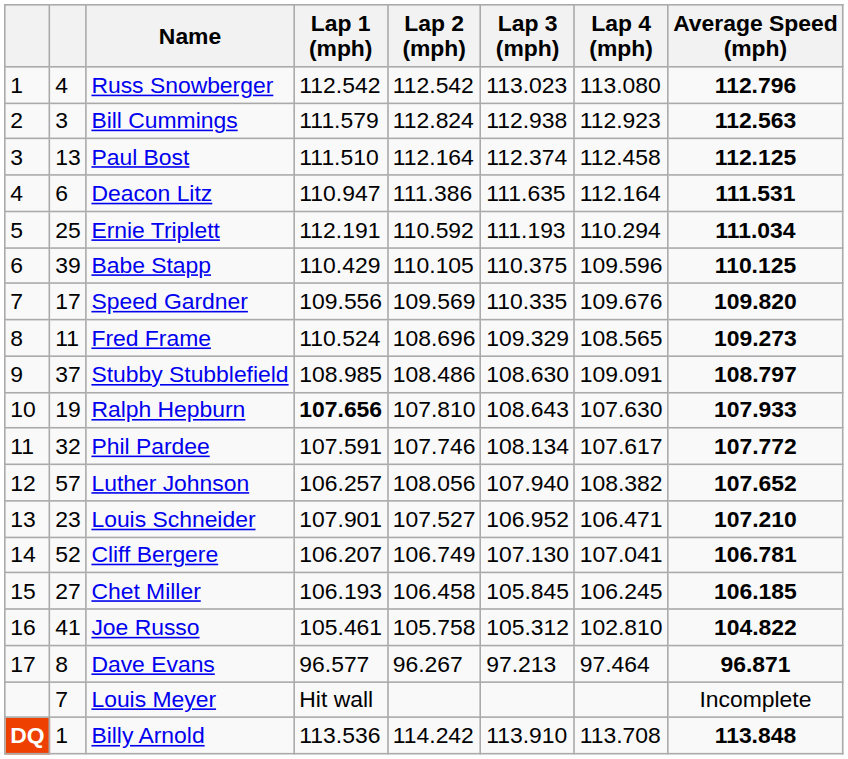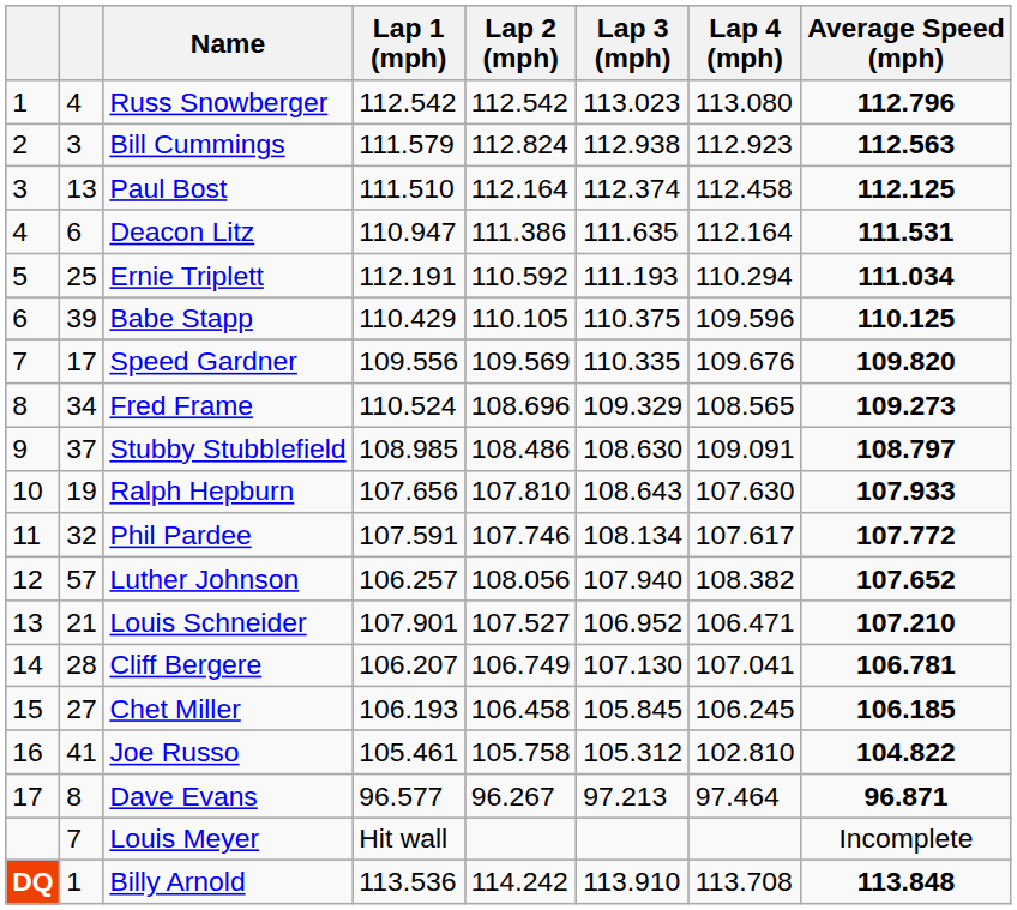Fred Frame | column 2: 11 -> 34
Ralph Hepburn | Lap 1 (mph): bold -> normal
Louis Schneider | column 2: 23 -> 21
Cliff Bergere | column 2: 52 -> 28
